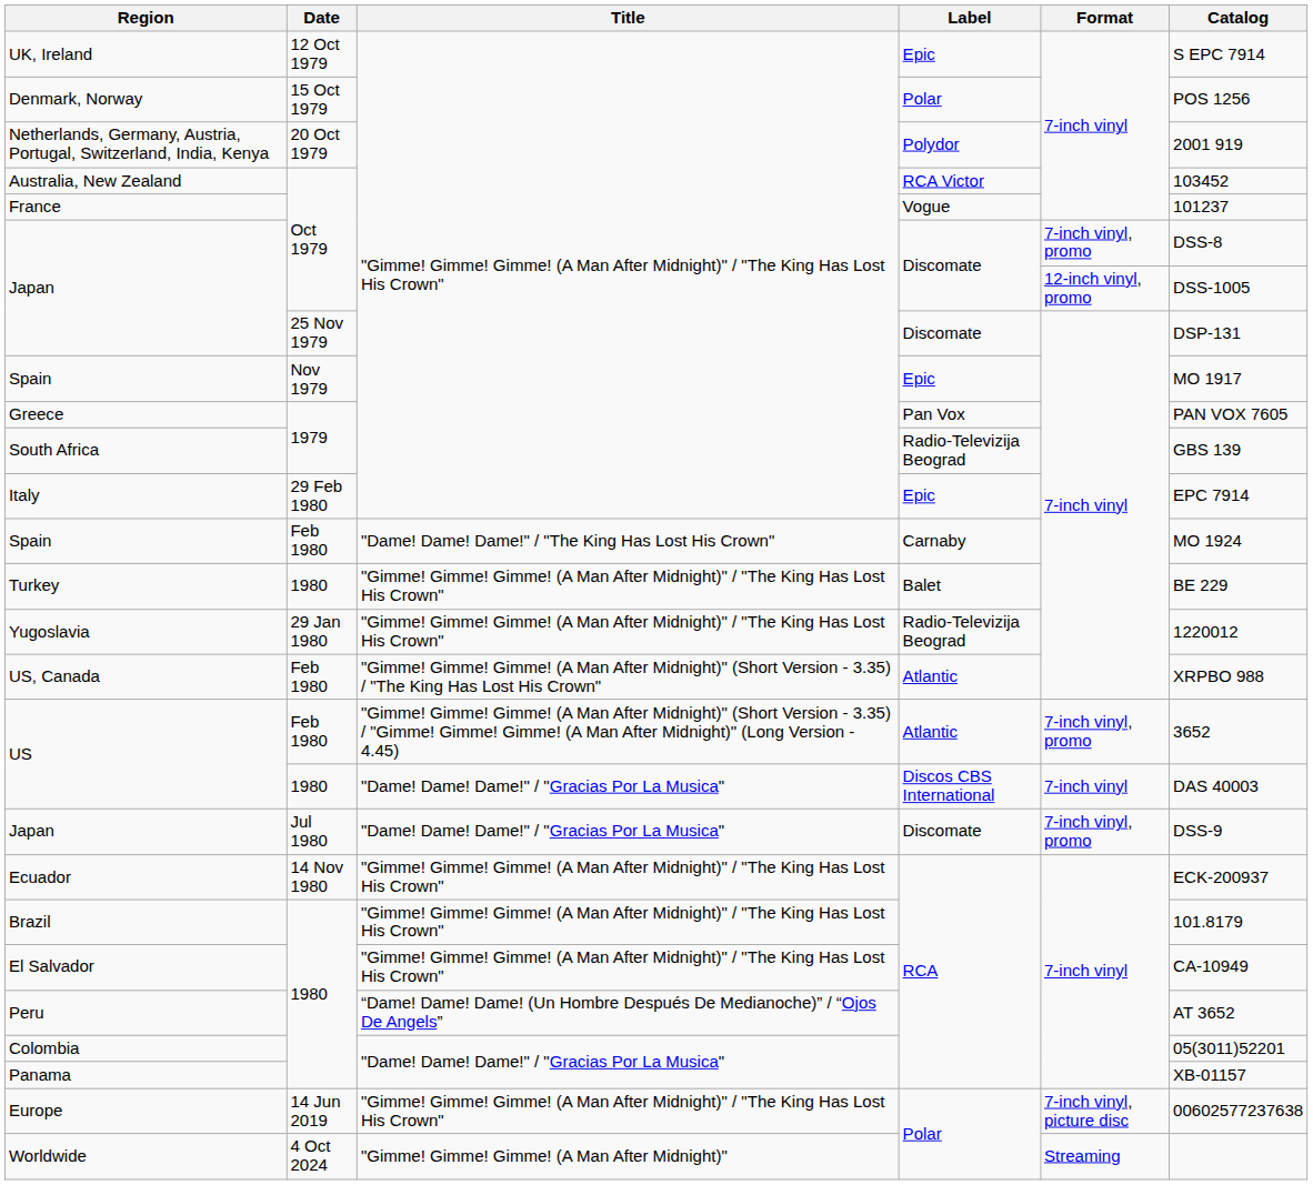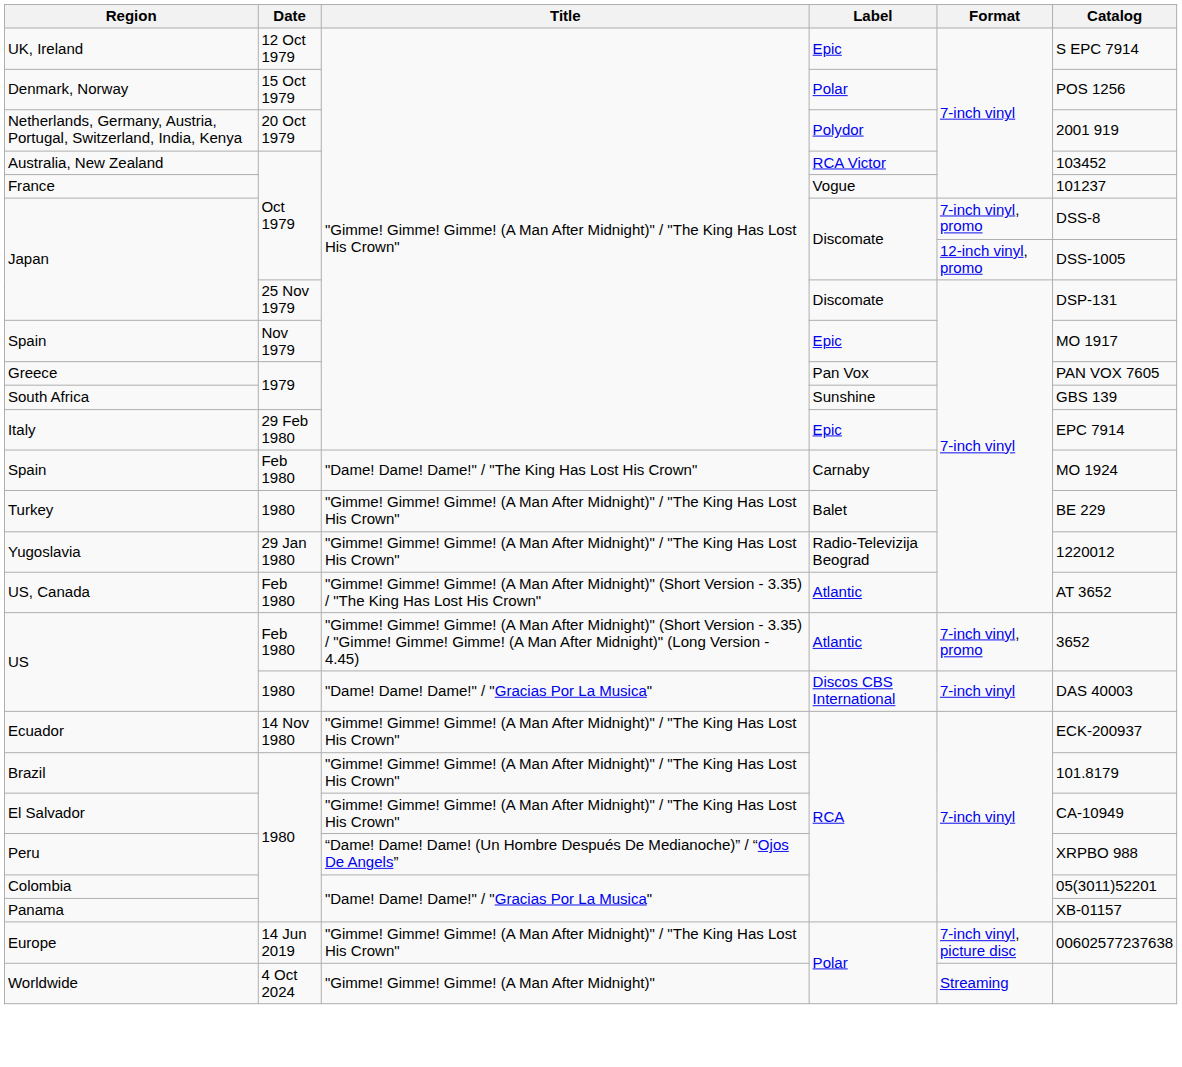South Africa | Label: Radio-Televizija Beograd -> Sunshine
US, Canada | Catalog: XRPBO 988 -> AT 3652
- row: Japan | Jul 1980 | "Dame! Dame! Dame!" / "Gracias Por La Musica" | Discomate | 7-inch vinyl, promo | DSS-9
Peru | Catalog: AT 3652 -> XRPBO 988
